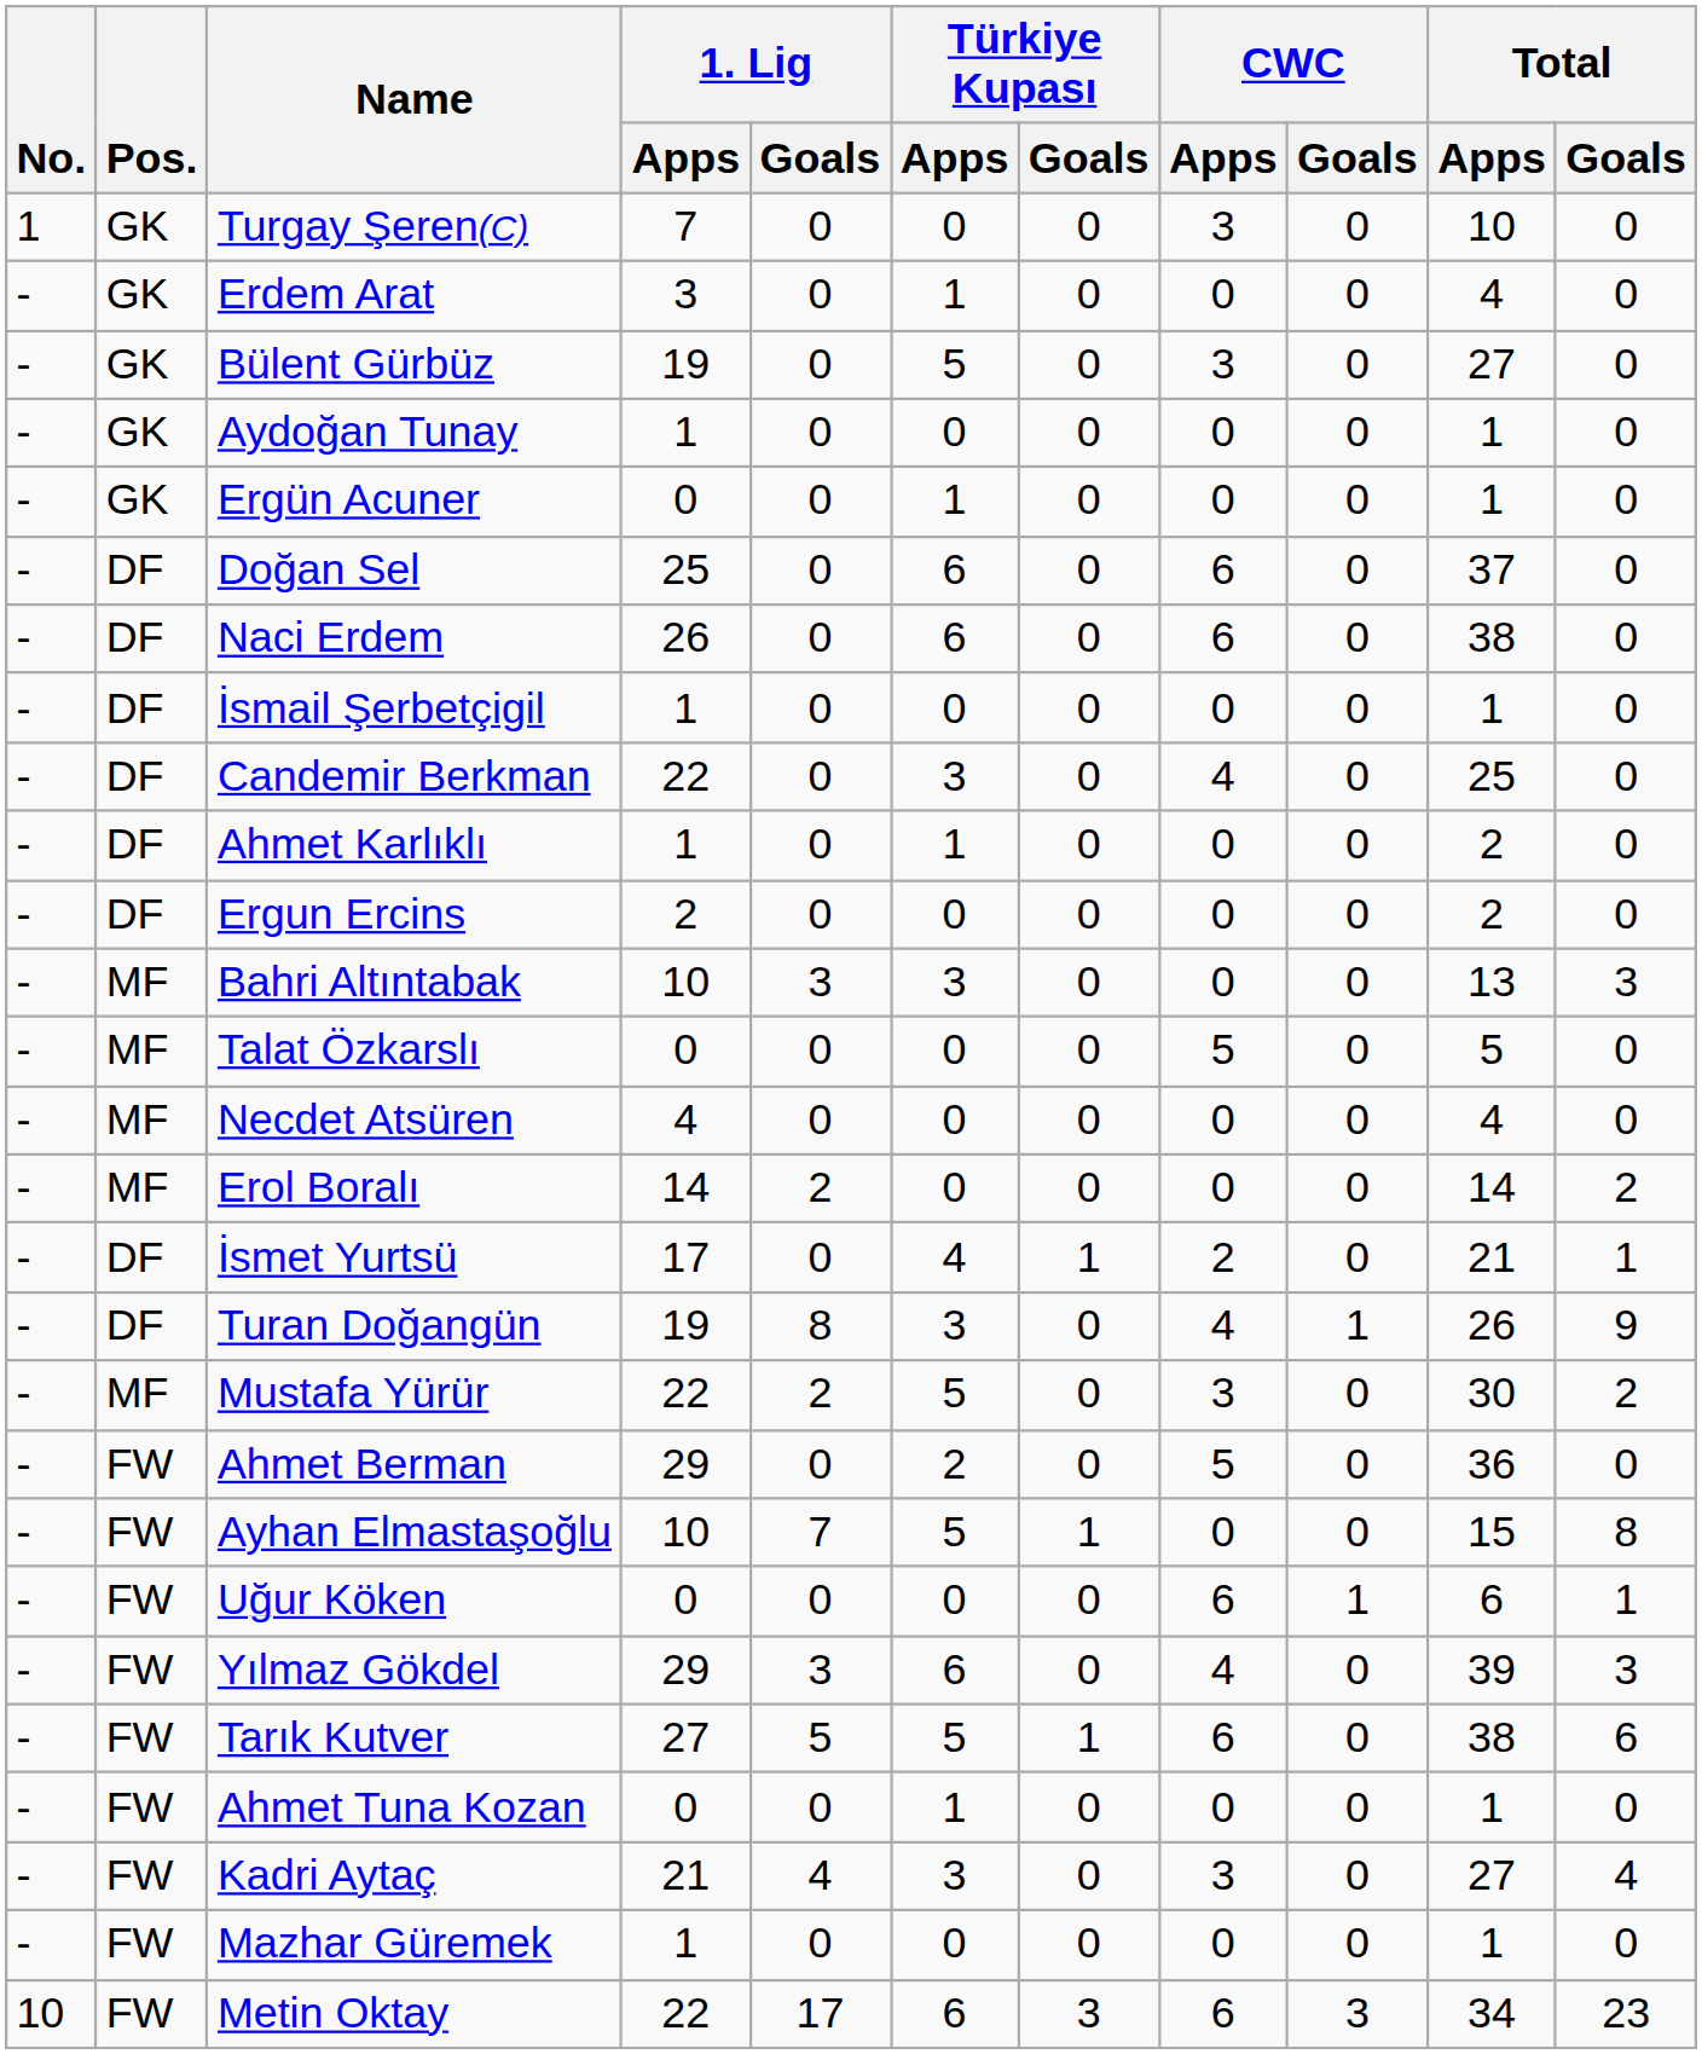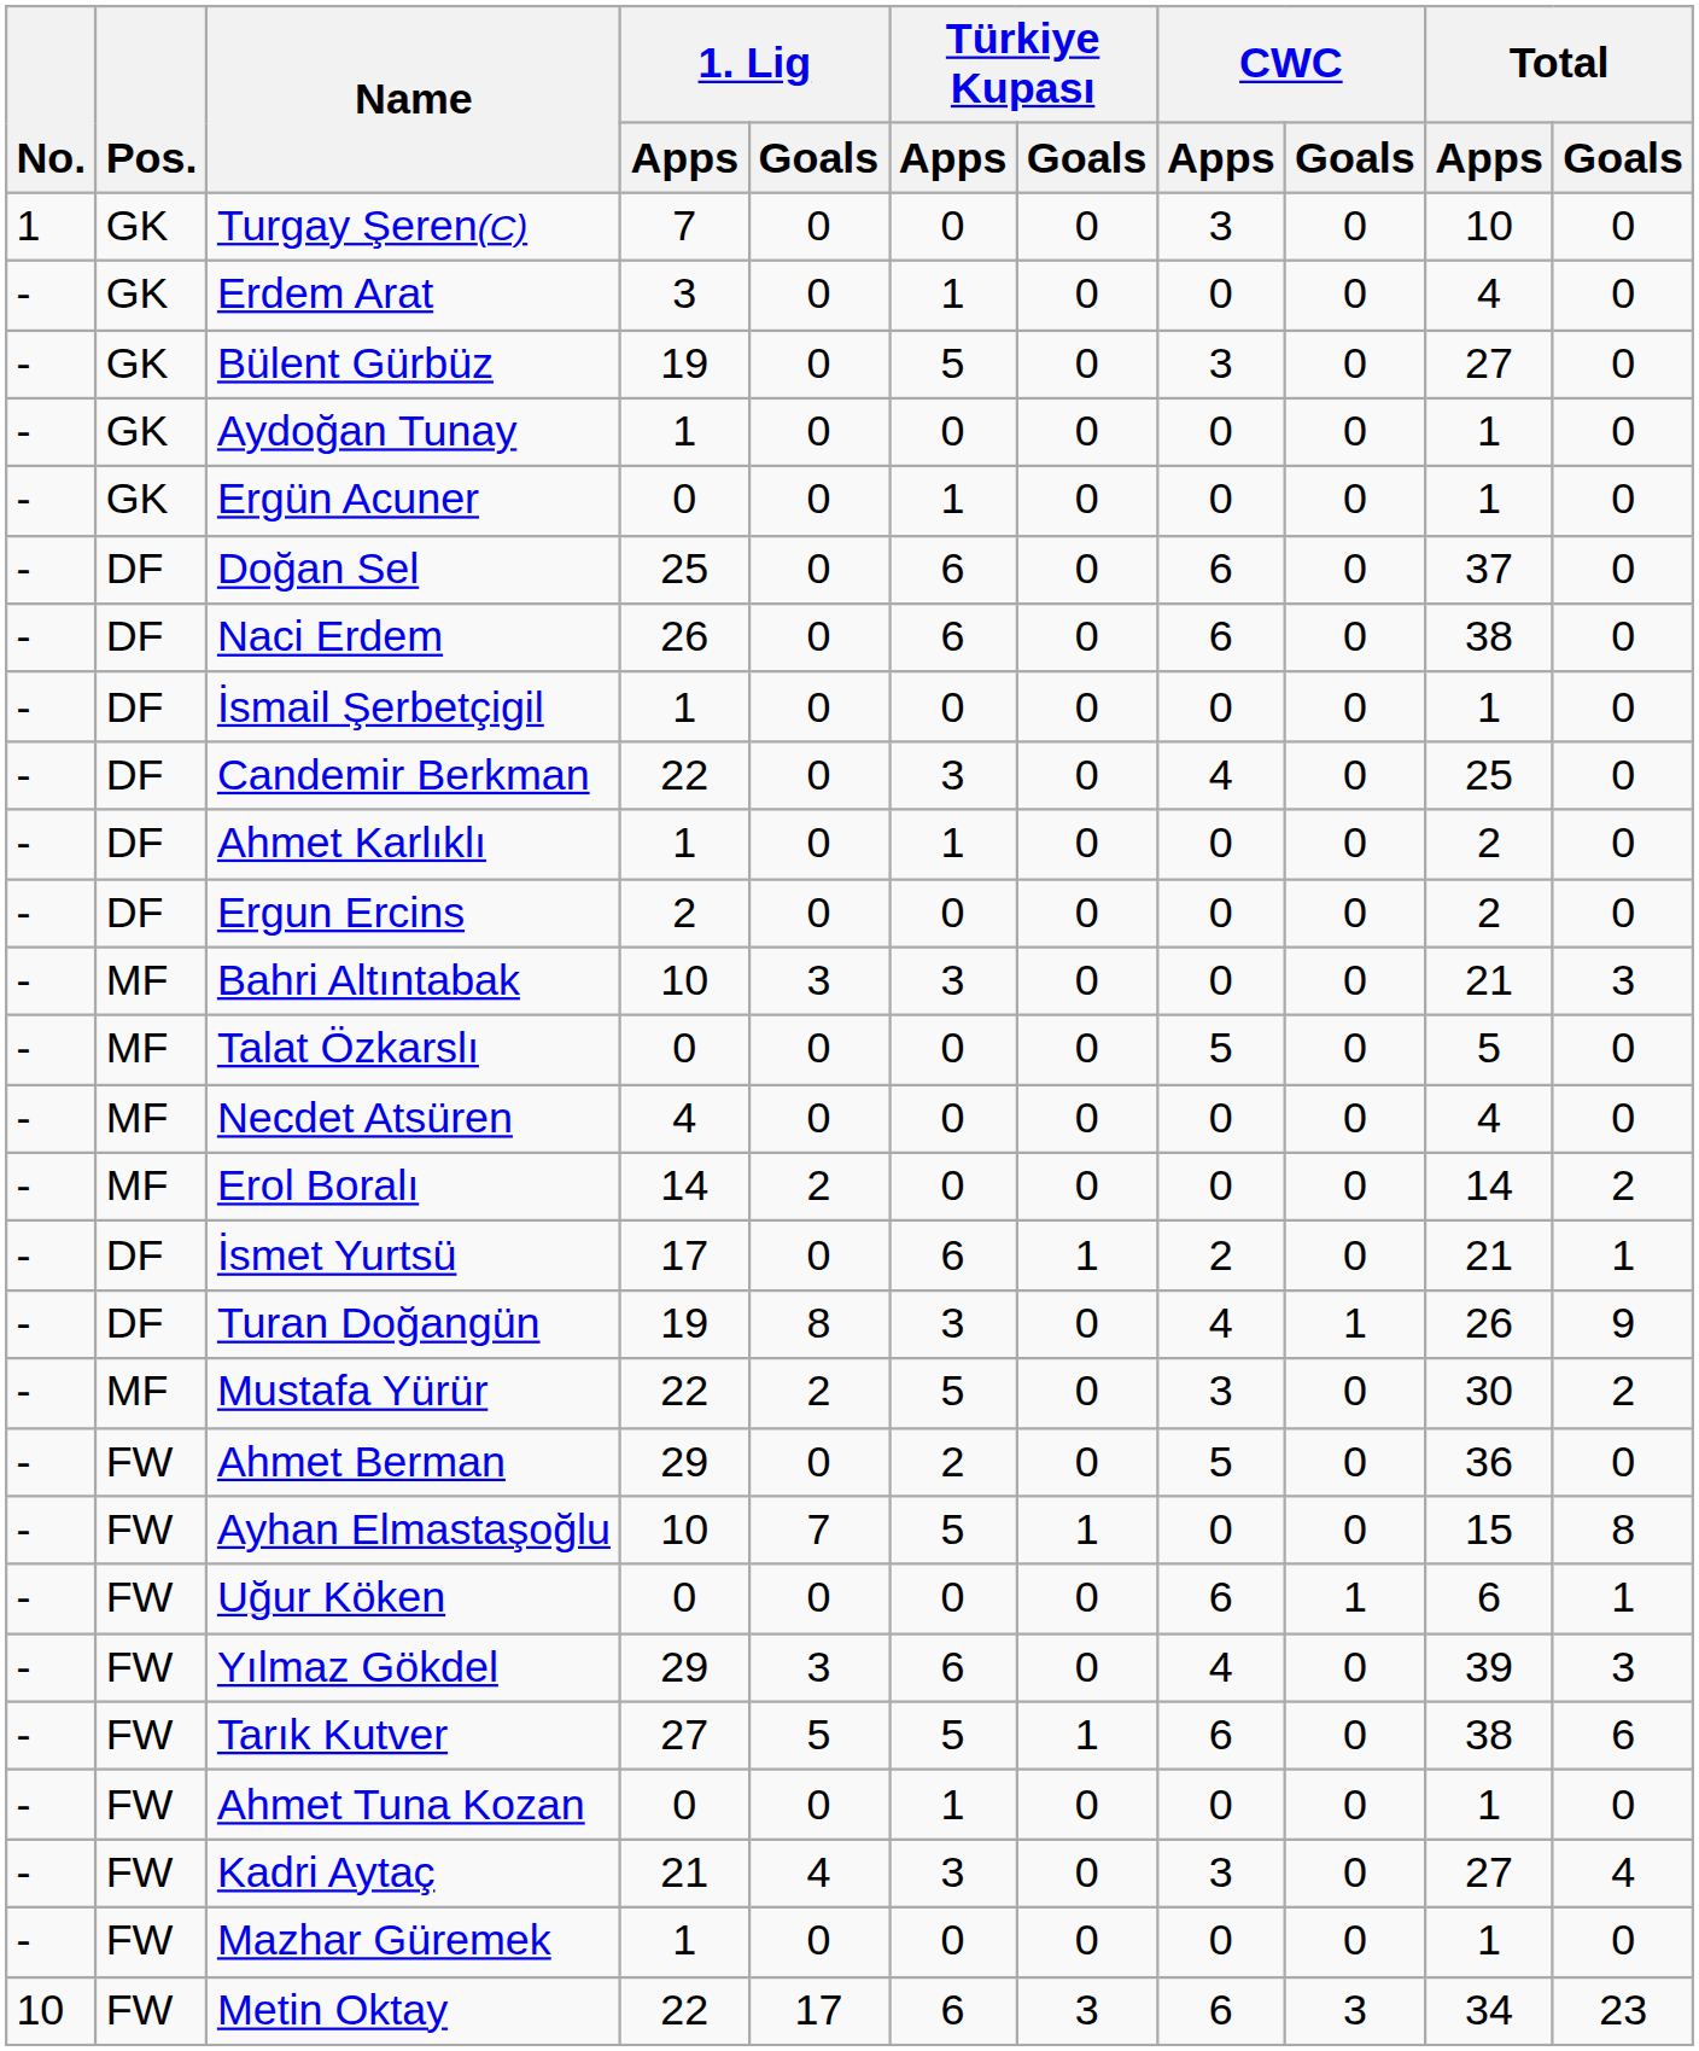Bahri Altıntabak | Total / Apps: 13 -> 21
İsmet Yurtsü | Türkiye Kupası / Apps: 4 -> 6
